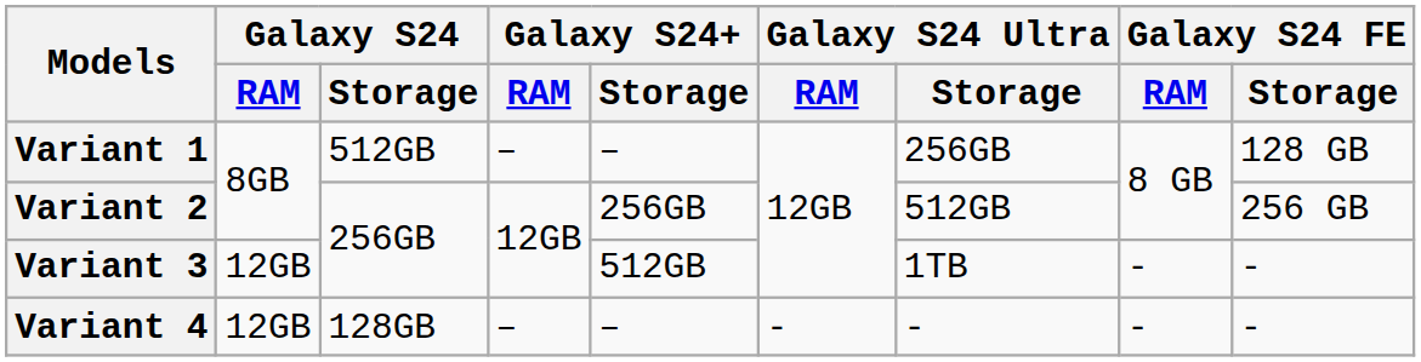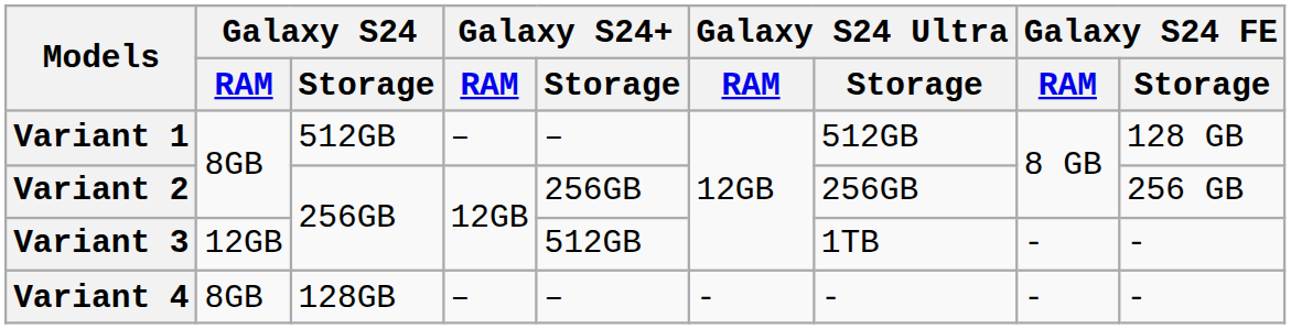Variant 1 | Galaxy S24 Ultra / Storage: 256GB -> 512GB
Variant 2 | Galaxy S24 Ultra / Storage: 512GB -> 256GB
Variant 4 | Galaxy S24 / RAM: 12GB -> 8GB
